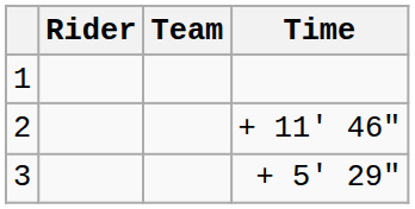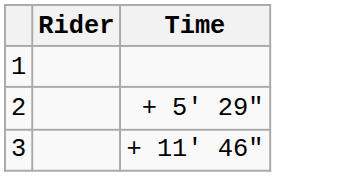- column: Team
2 | Time: + 11' 46" -> + 5' 29"
3 | Time: + 5' 29" -> + 11' 46"
